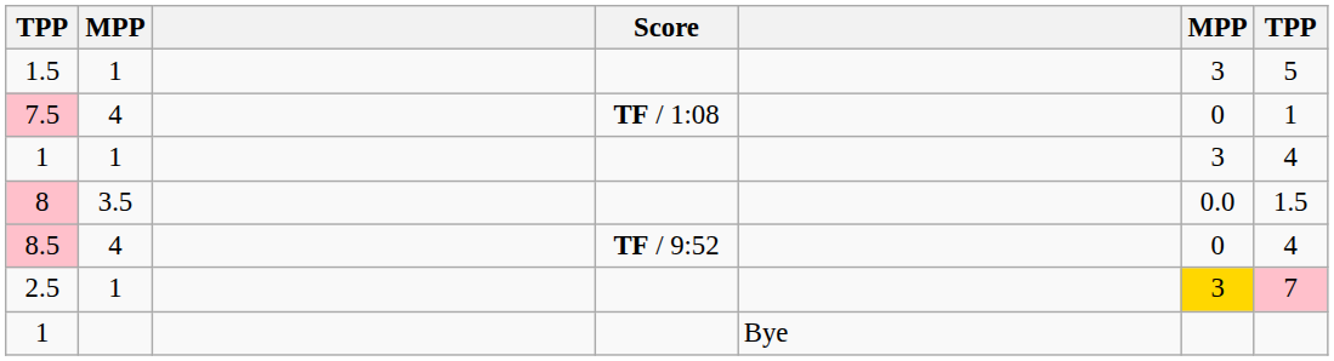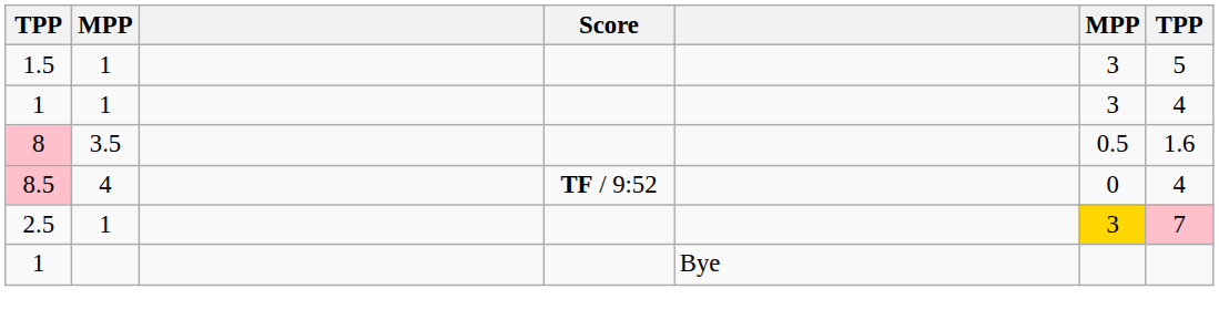- row: 7.5 | 4 | TF / 1:08 | 0 | 1
8 | column 6: 0.0 -> 0.5
8 | column 7: 1.5 -> 1.6
